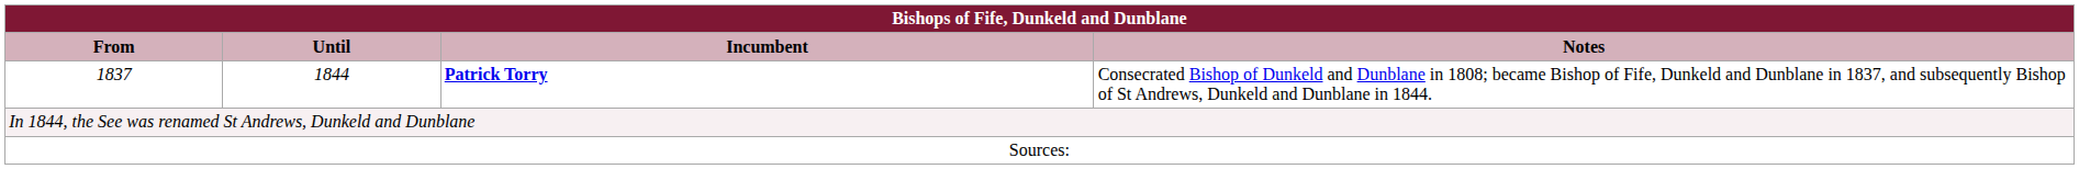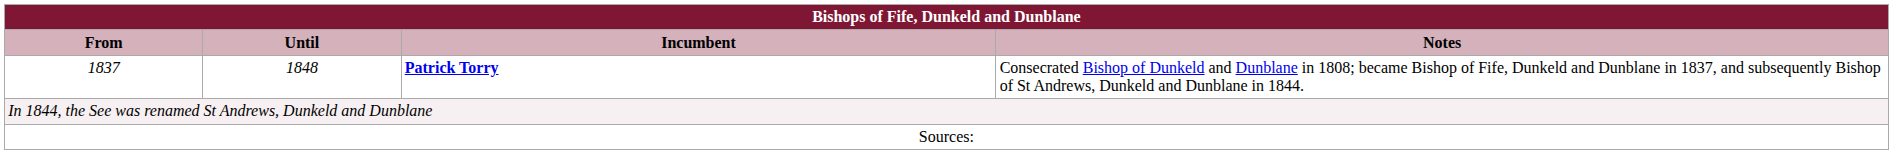1837 | Until: 1844 -> 1848
